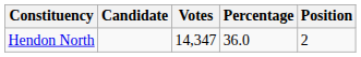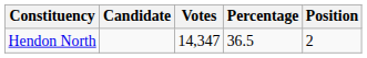Hendon North | Percentage: 36.0 -> 36.5
